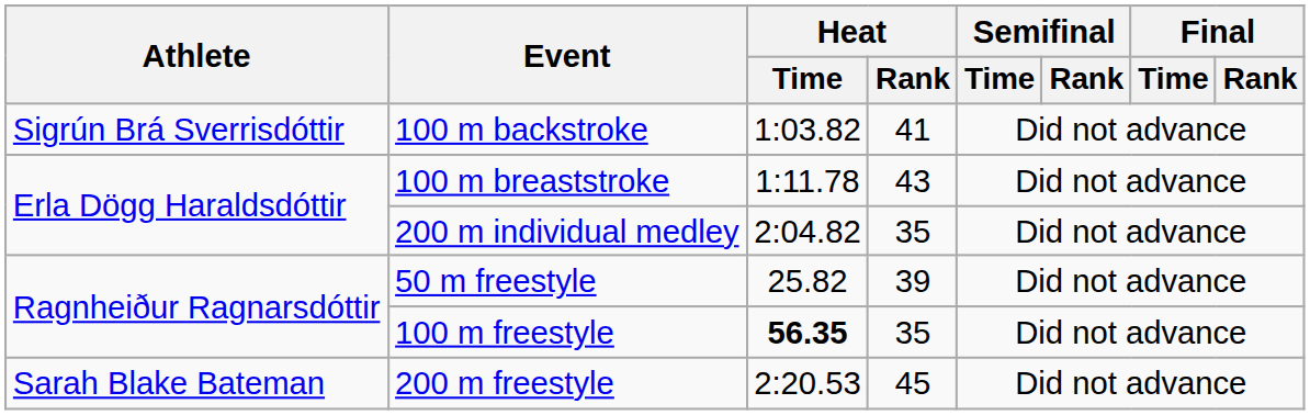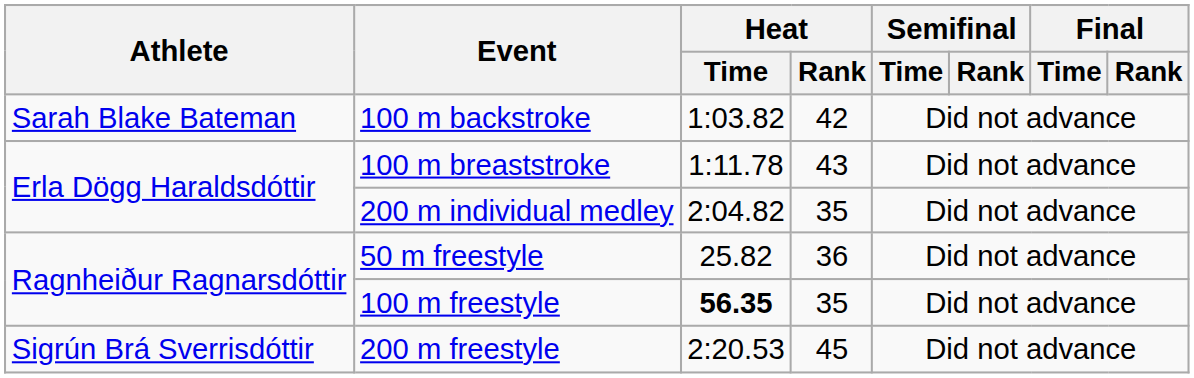100 m backstroke | Athlete: Sigrún Brá Sverrisdóttir -> Sarah Blake Bateman
100 m backstroke | Heat / Rank: 41 -> 42
50 m freestyle | Heat / Rank: 39 -> 36
200 m freestyle | Athlete: Sarah Blake Bateman -> Sigrún Brá Sverrisdóttir
